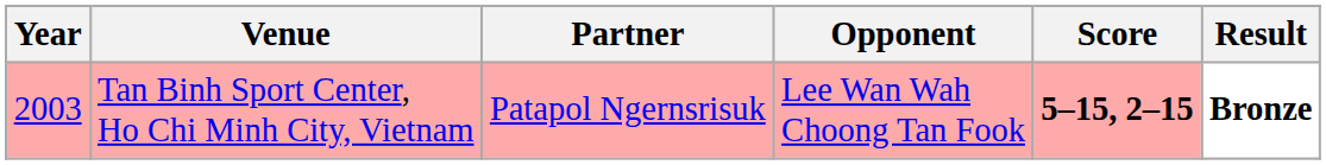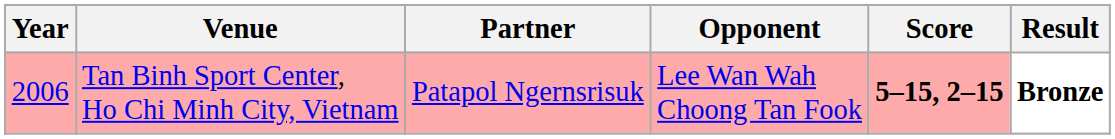Tan Binh Sport Center, Ho Chi Minh City, Vietnam | Year: 2003 -> 2006
